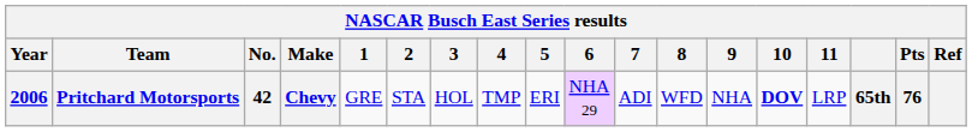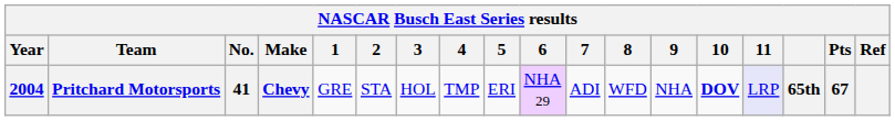Pritchard Motorsports | Year: 2006 -> 2004
Pritchard Motorsports | No.: 42 -> 41
Pritchard Motorsports | 11: no background -> lavender background
Pritchard Motorsports | Pts: 76 -> 67
